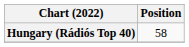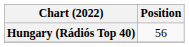Hungary (Rádiós Top 40) | Position: 58 -> 56
